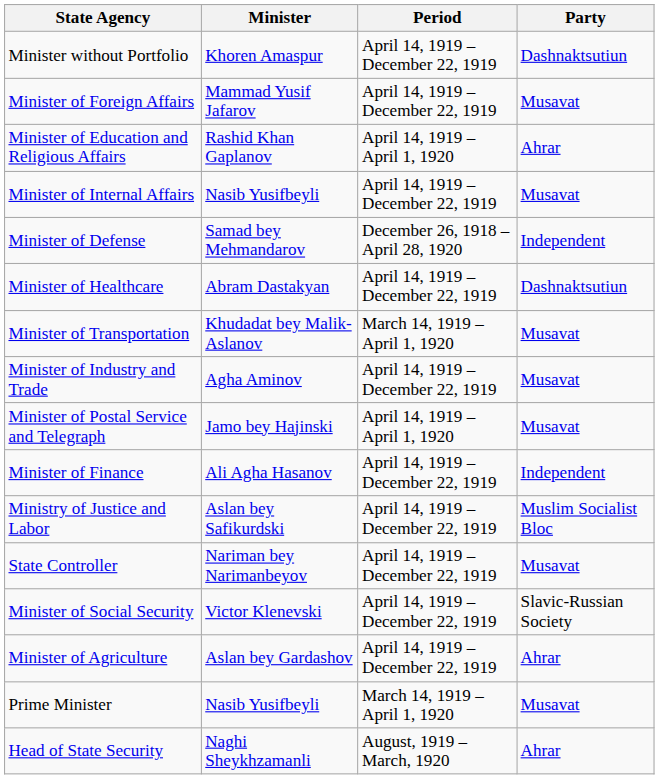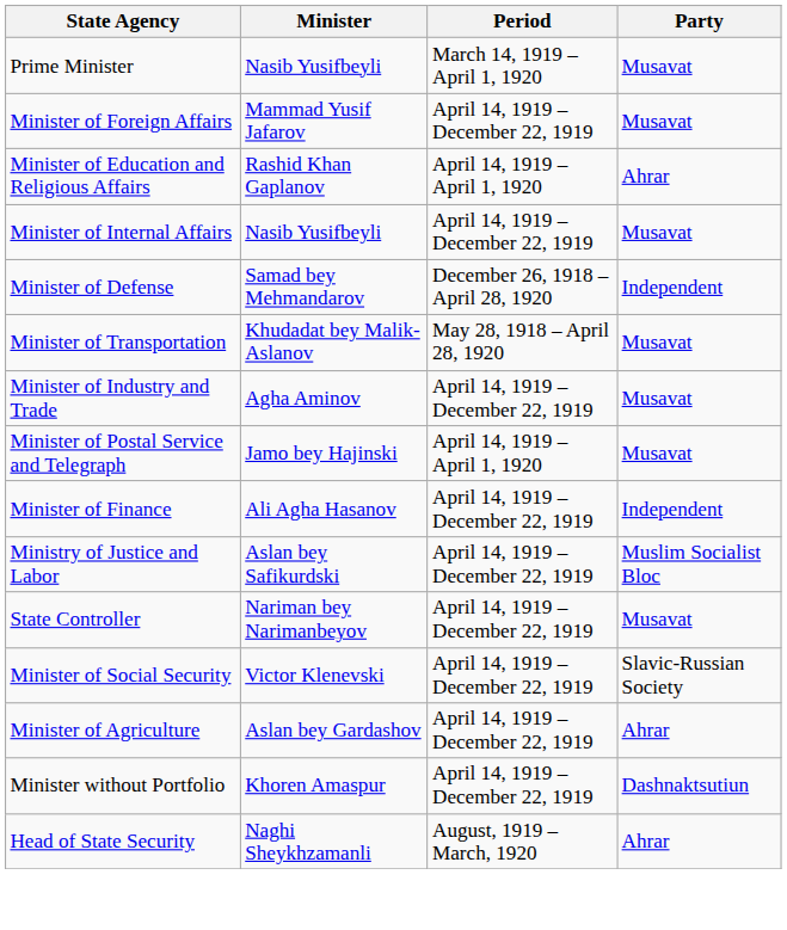rows swapped: Prime Minister <-> Minister without Portfolio
- row: Minister of Healthcare | Abram Dastakyan | April 14, 1919 – December 22, 1919 | Dashnaktsutiun
Minister of Transportation | Period: March 14, 1919 – April 1, 1920 -> May 28, 1918 – April 28, 1920
